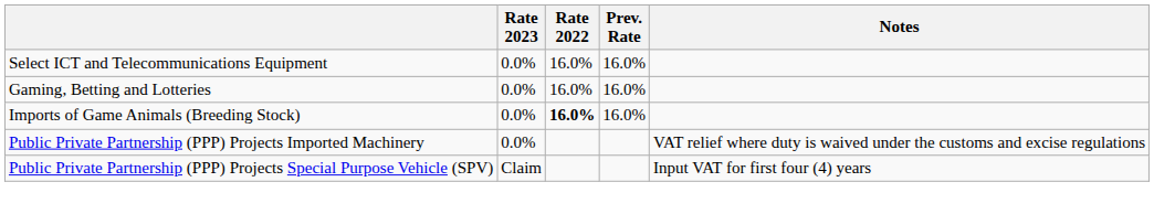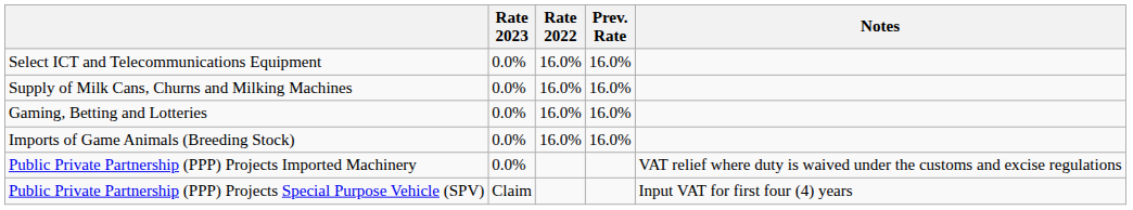+ row: Supply of Milk Cans, Churns and Milking Machines | 0.0% | 16.0% | 16.0%
Imports of Game Animals (Breeding Stock) | Rate 2022: bold -> normal
